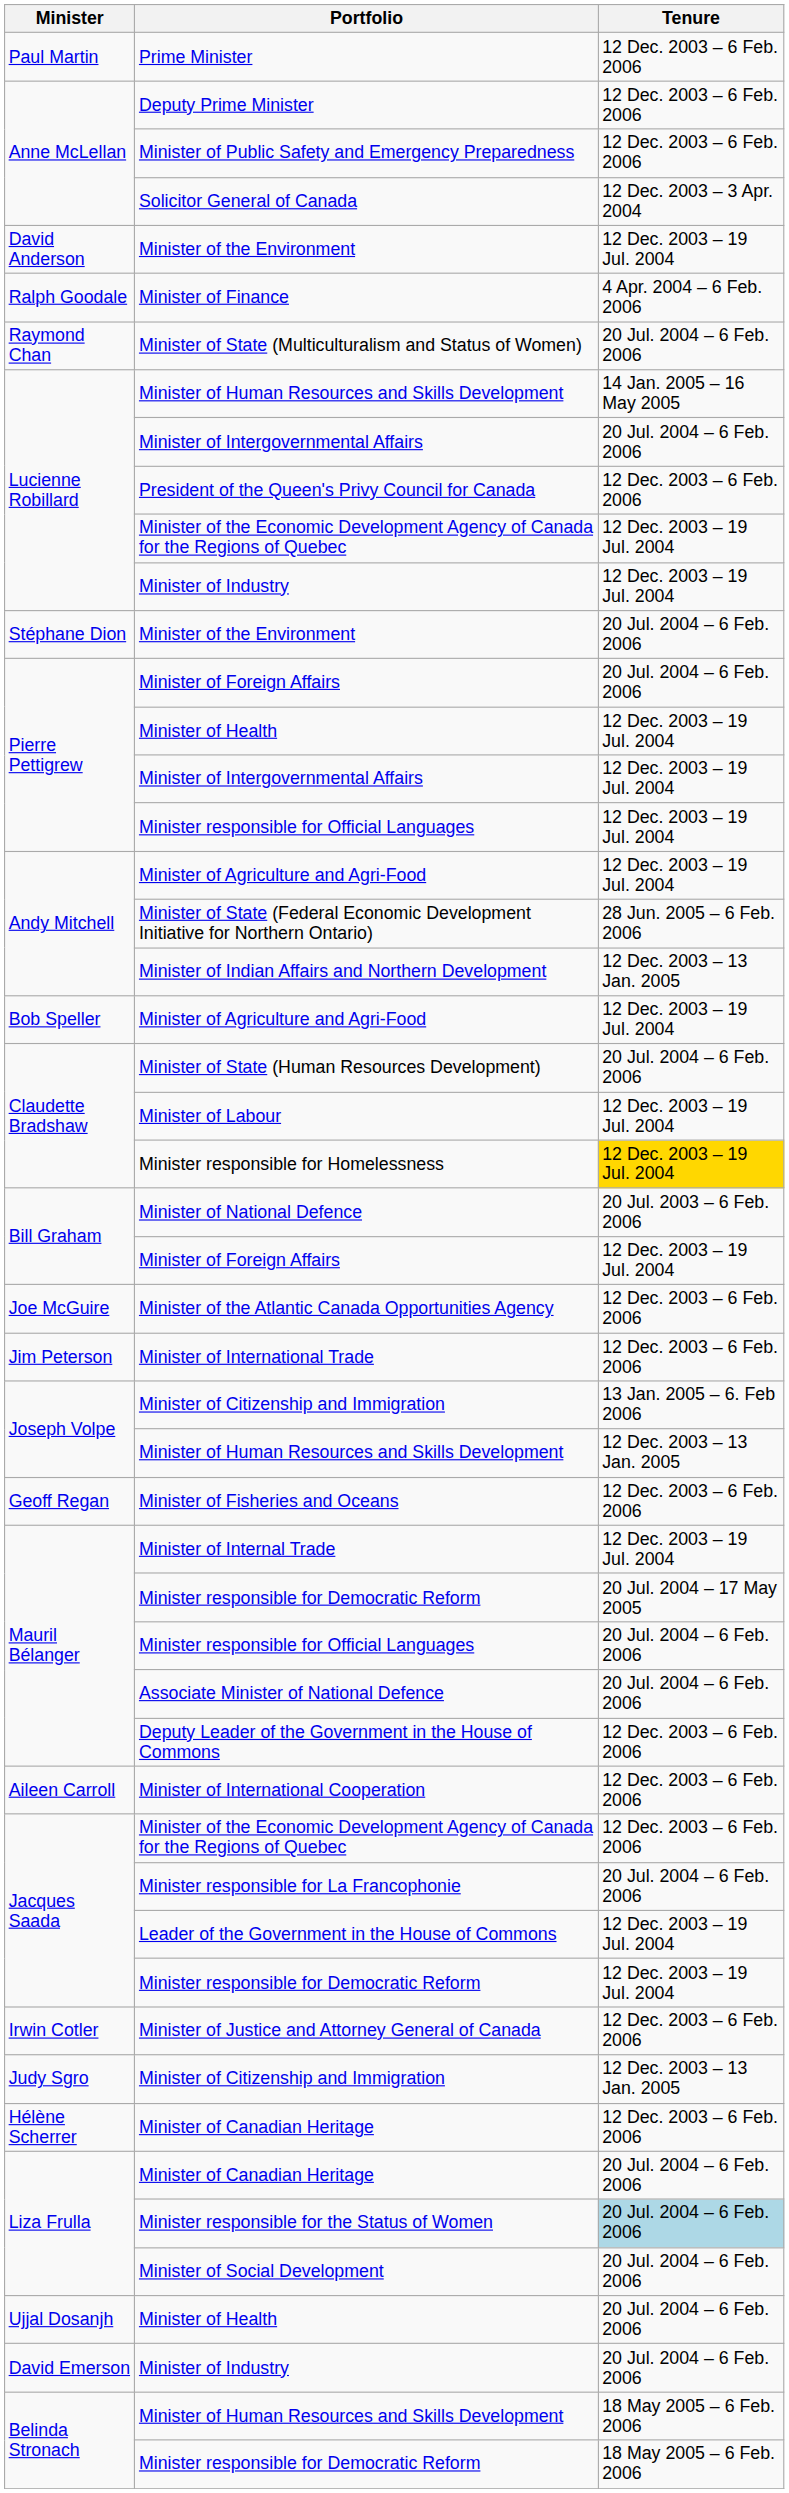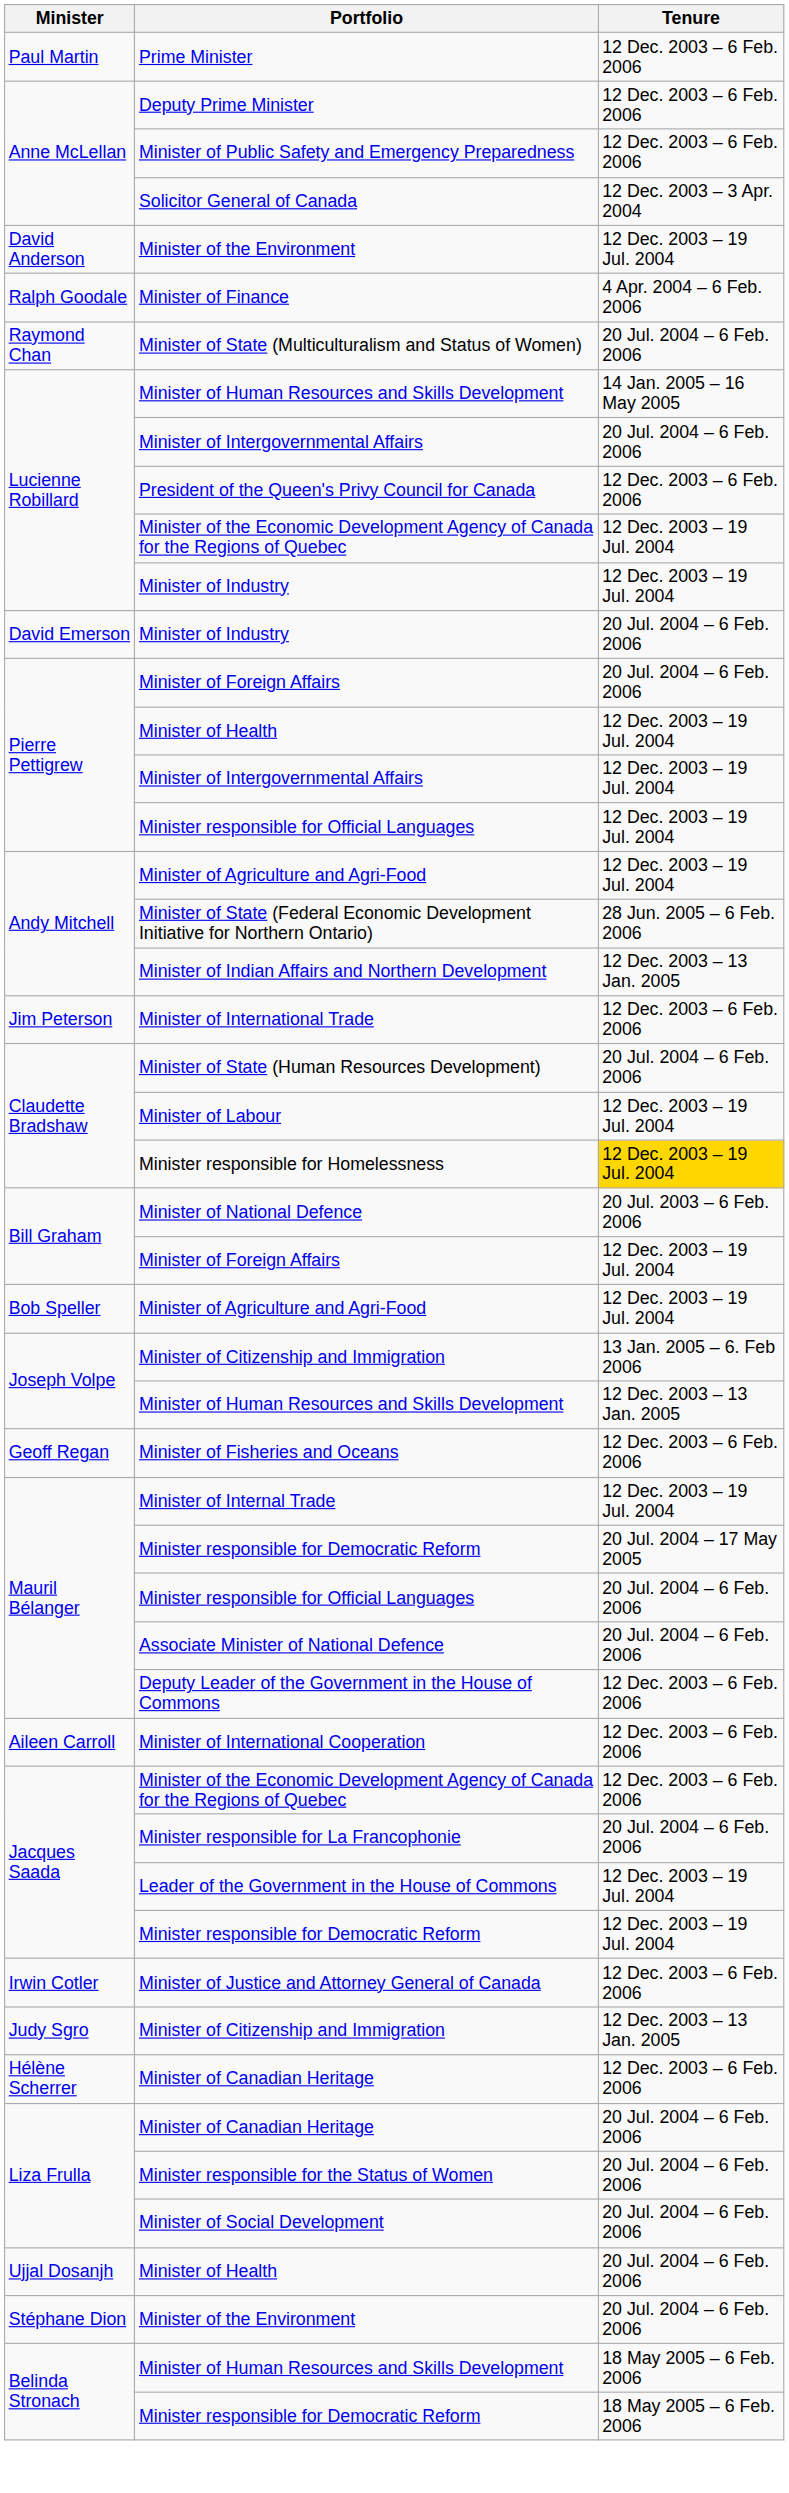rows swapped: Stéphane Dion / Minister of the Environment <-> David Emerson / Minister of Industry
rows swapped: Minister of International Trade <-> Bob Speller / Minister of Agriculture and Agri-Food
- row: Joe McGuire | Minister of the Atlantic Canada Opportunities Agency | 12 Dec. 2003 – 6 Feb. 2006
Minister responsible for the Status of Women | Tenure: lightblue background -> no background
